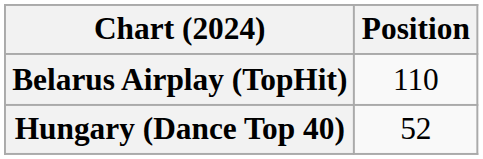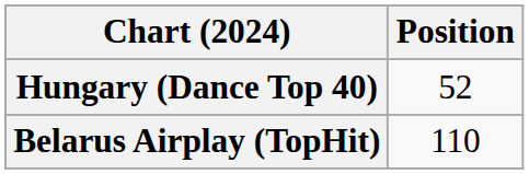rows swapped: Belarus Airplay (TopHit) <-> Hungary (Dance Top 40)
